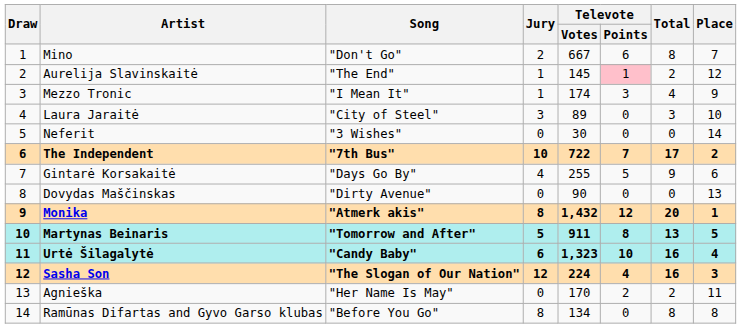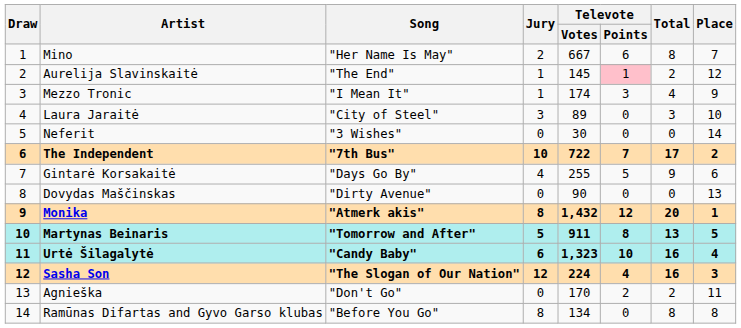Mino | Song: "Don't Go" -> "Her Name Is May"
Agnieška | Song: "Her Name Is May" -> "Don't Go"
